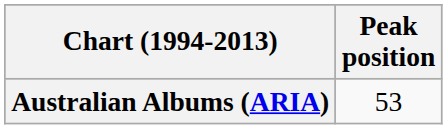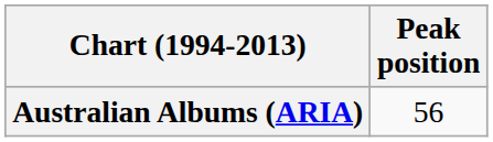Australian Albums (ARIA) | Peak position: 53 -> 56
